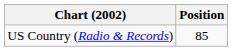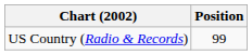US Country (Radio & Records) | Position: 85 -> 99
